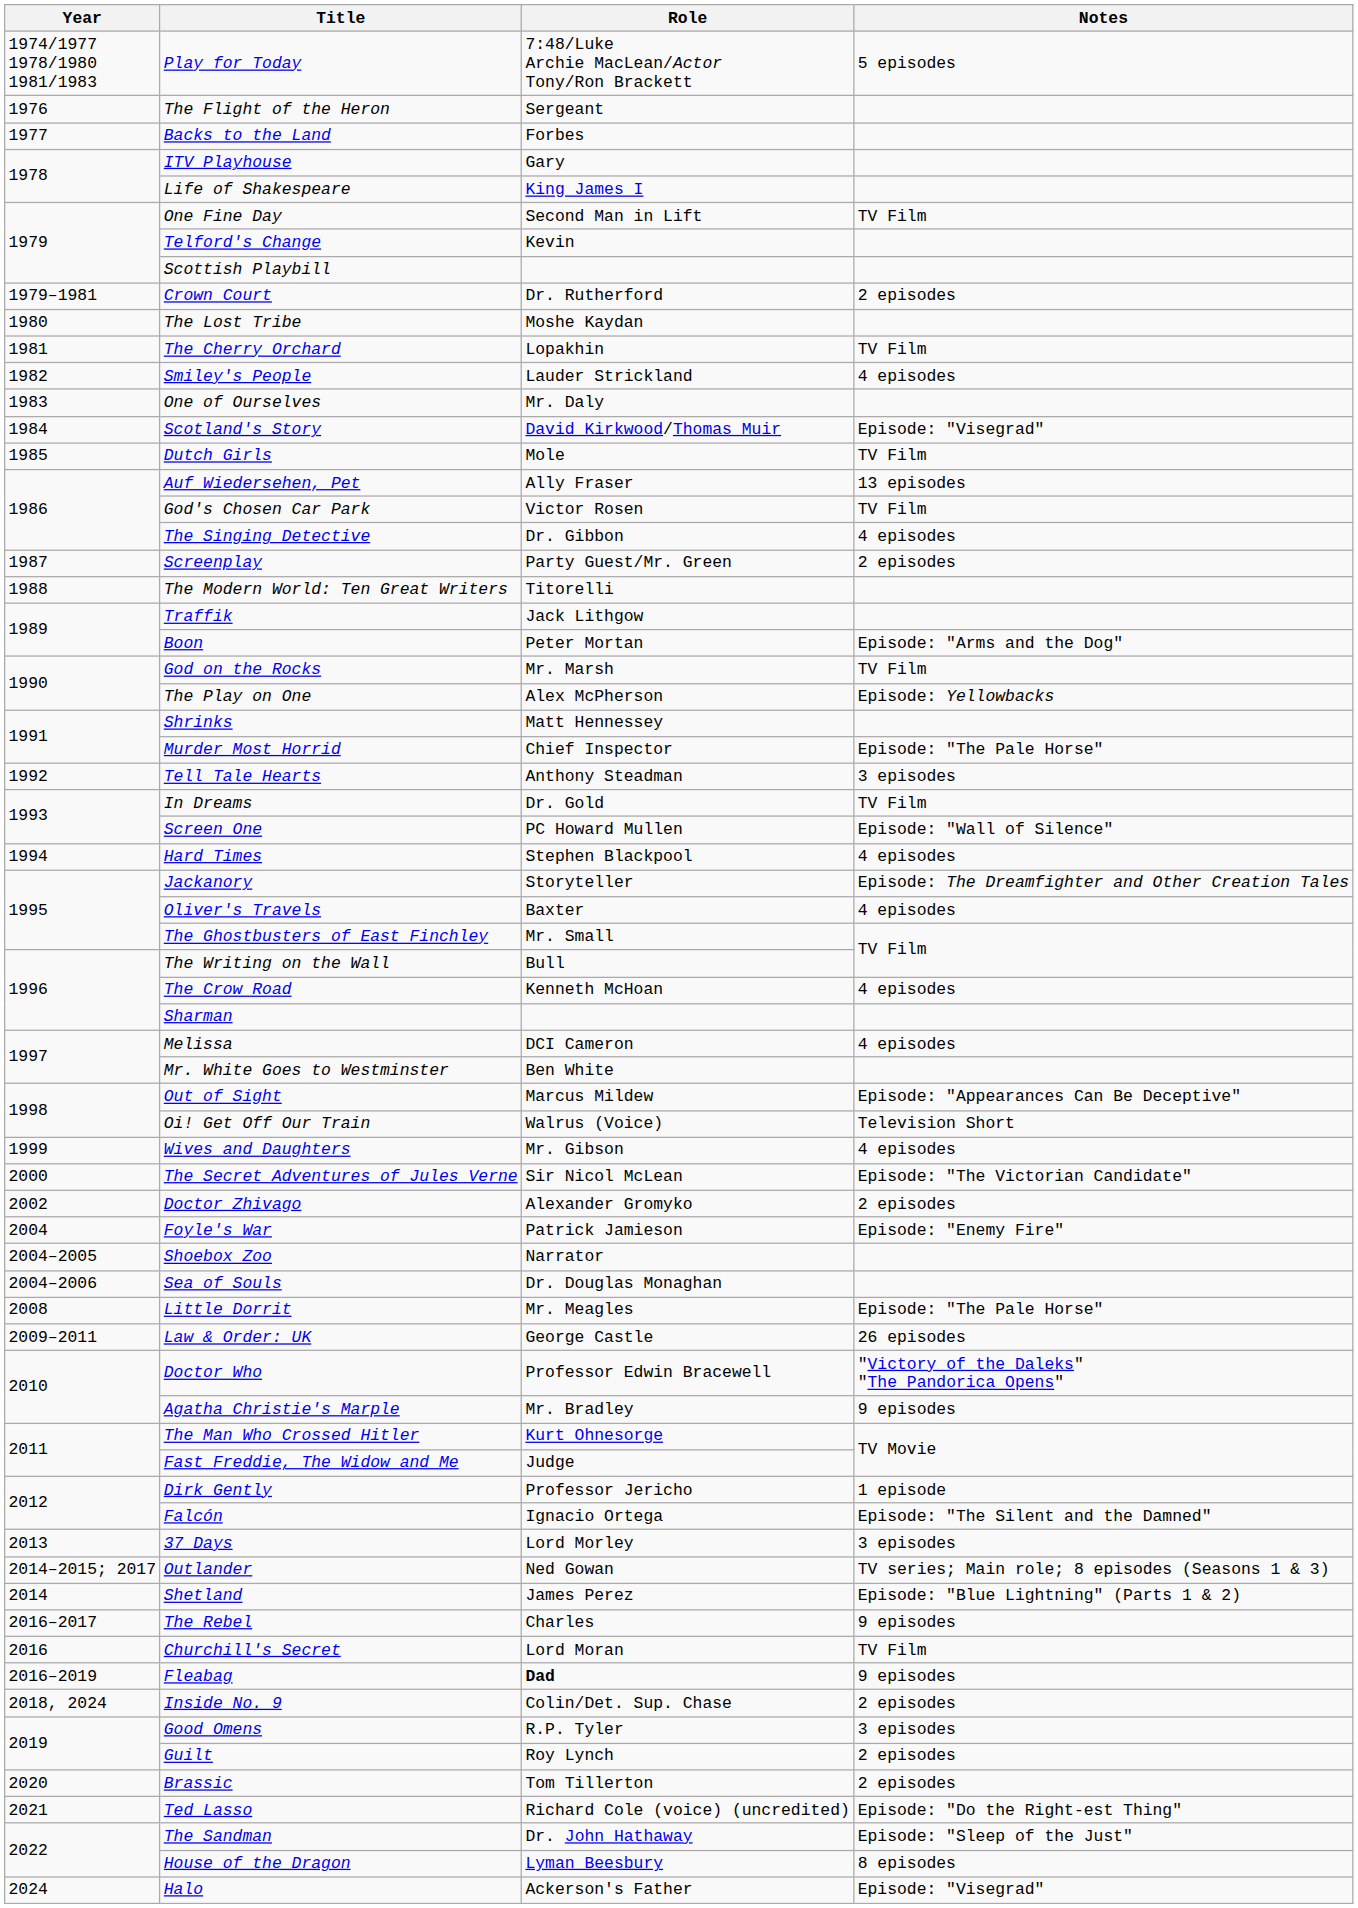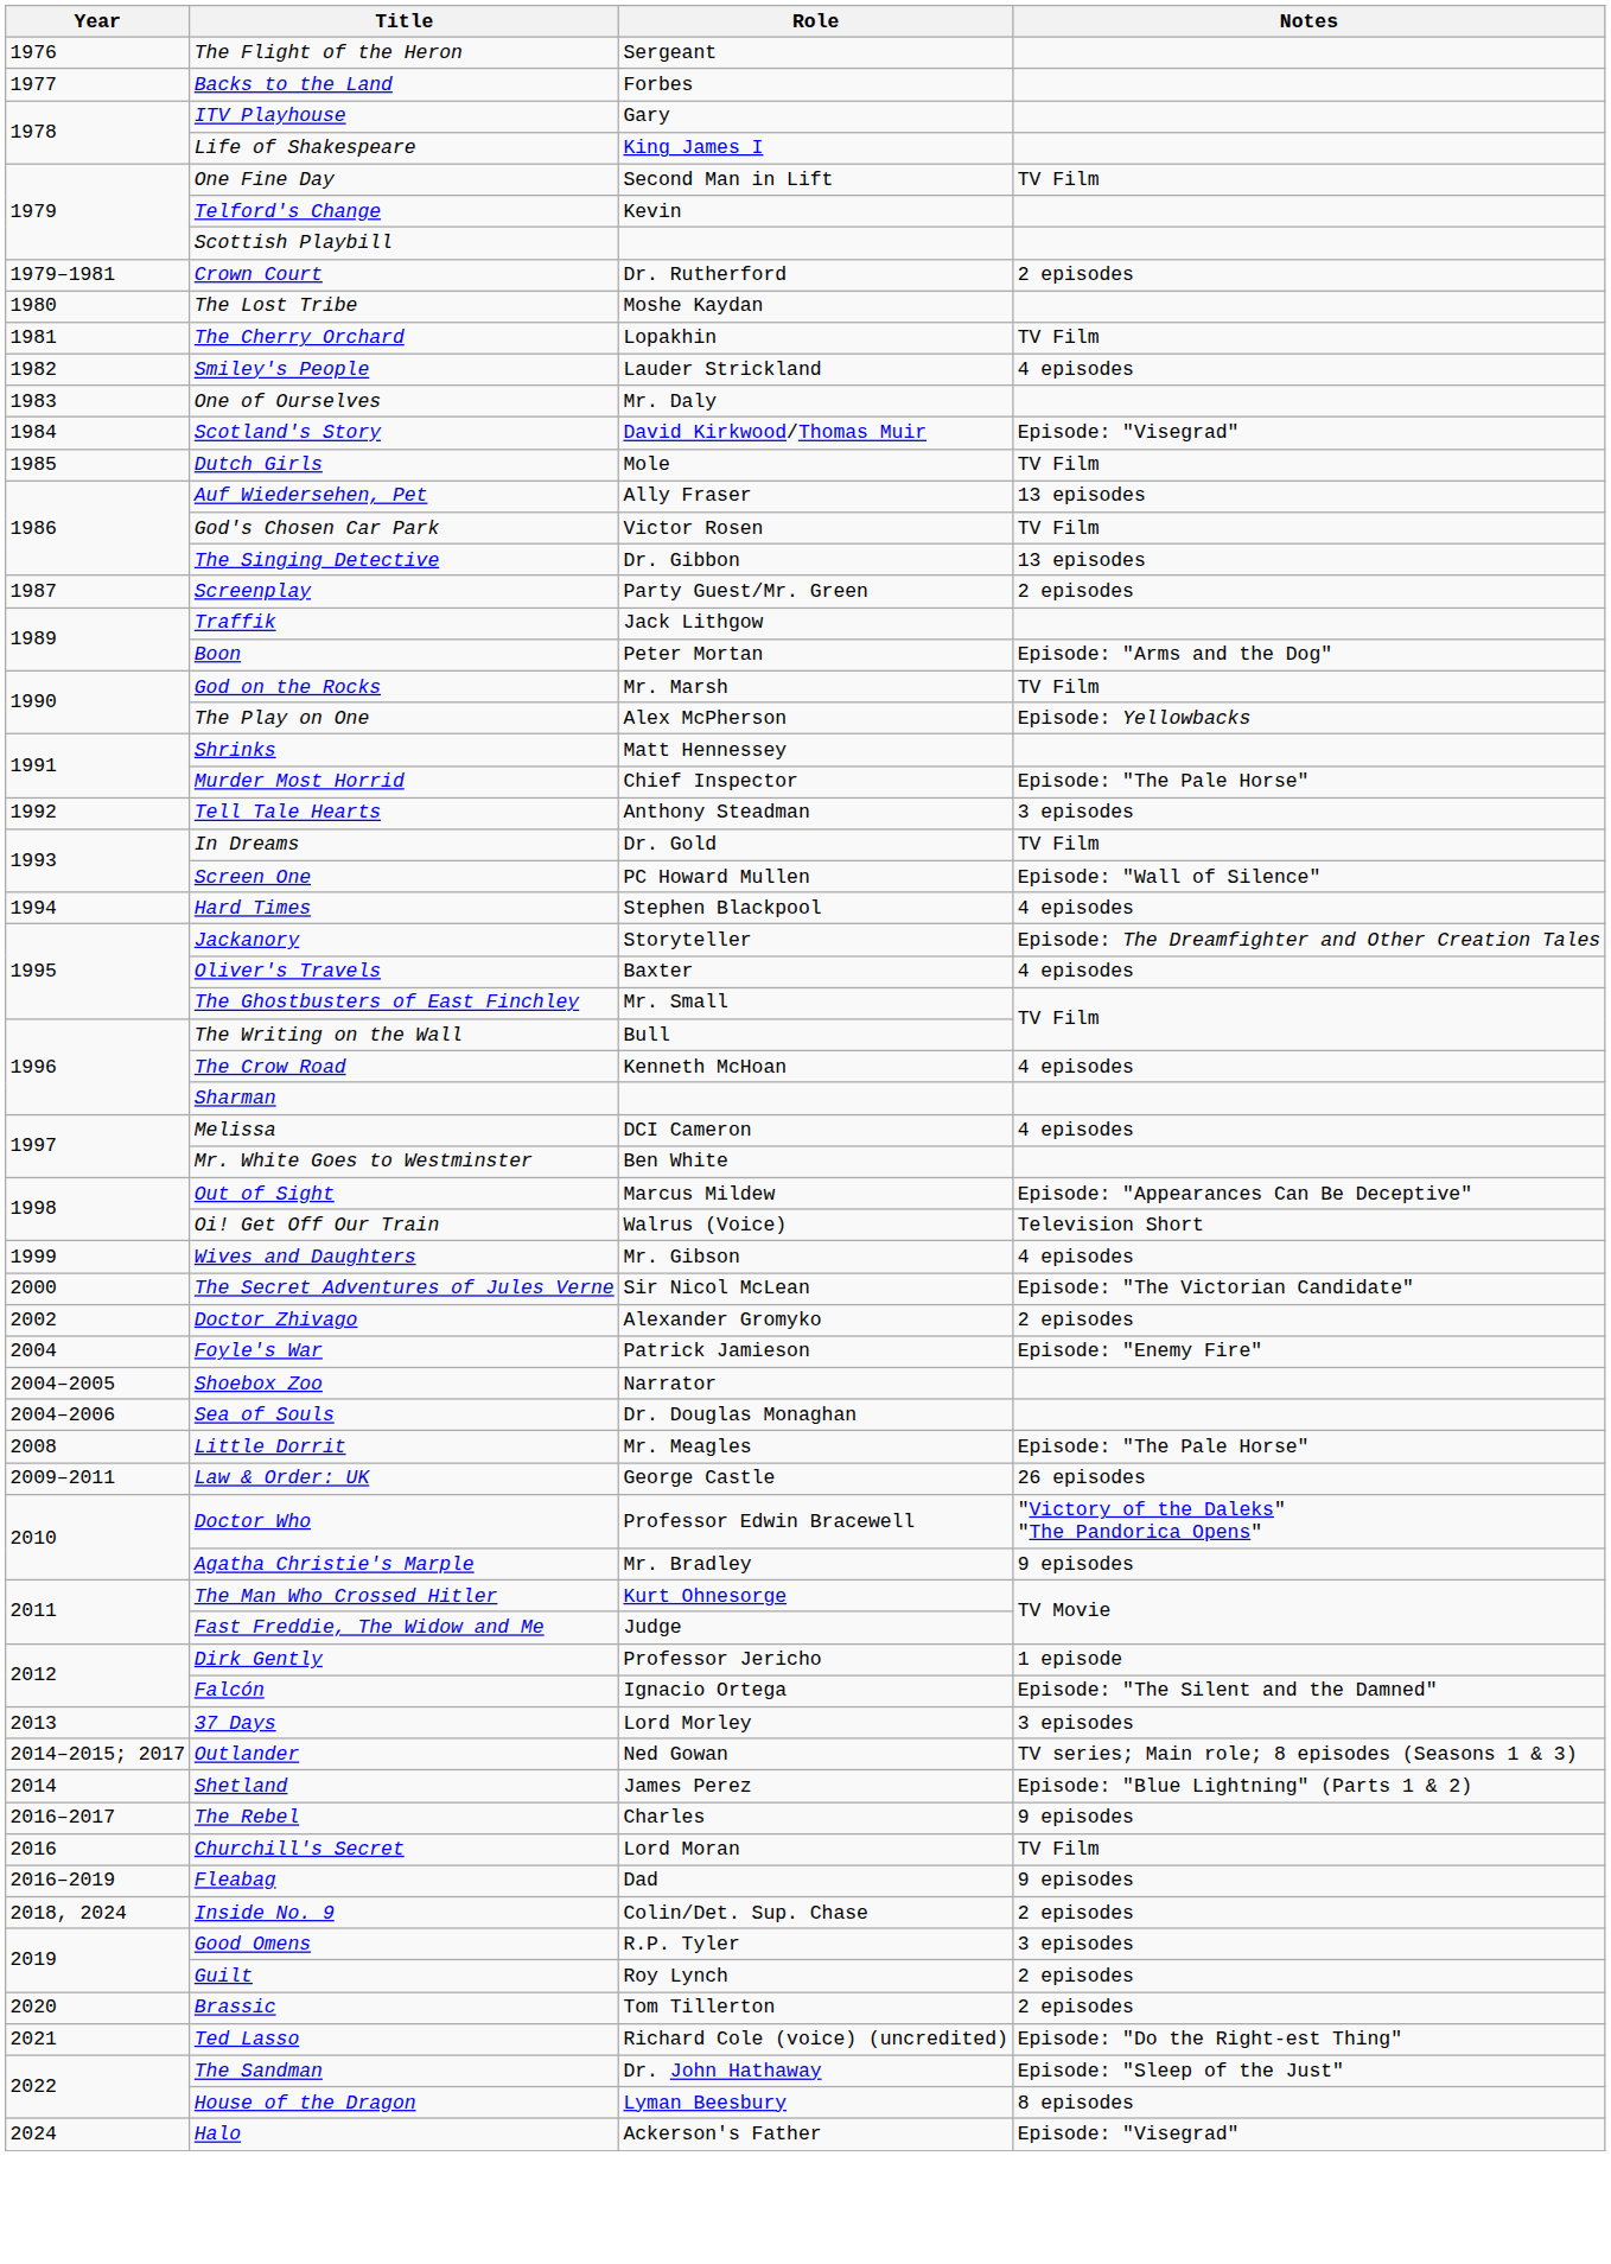- row: 1974/1977 1978/1980 1981/1983 | Play for Today | 7:48/Luke Archie MacLean/Actor Tony/Ron Brackett | 5 episodes
The Singing Detective | Notes: 4 episodes -> 13 episodes
- row: 1988 | The Modern World: Ten Great Writers | Titorelli
Fleabag | Role: bold -> normal
